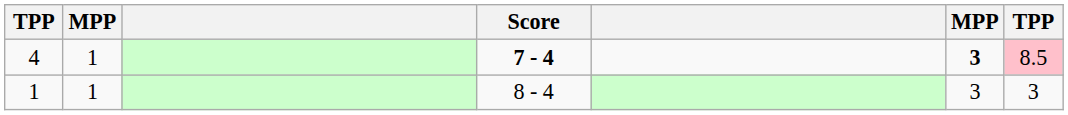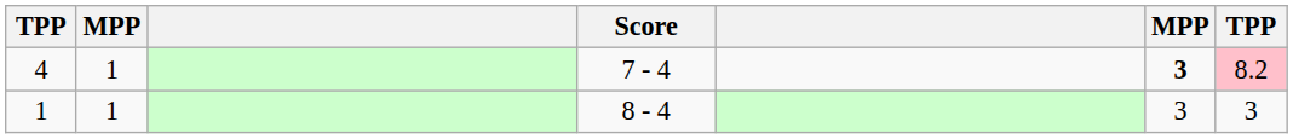4 | Score: bold -> normal
4 | column 7: 8.5 -> 8.2
